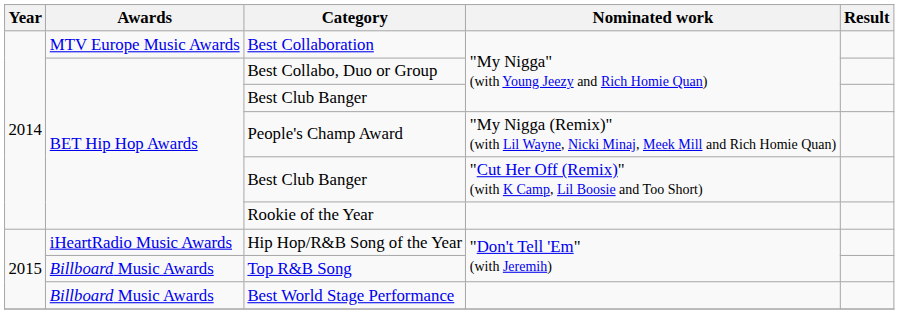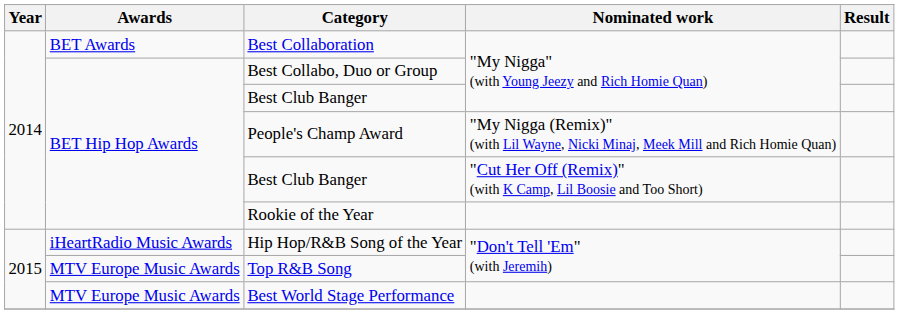Best Collaboration | Awards: MTV Europe Music Awards -> BET Awards
Top R&B Song | Awards: Billboard Music Awards -> MTV Europe Music Awards
Best World Stage Performance | Awards: Billboard Music Awards -> MTV Europe Music Awards
